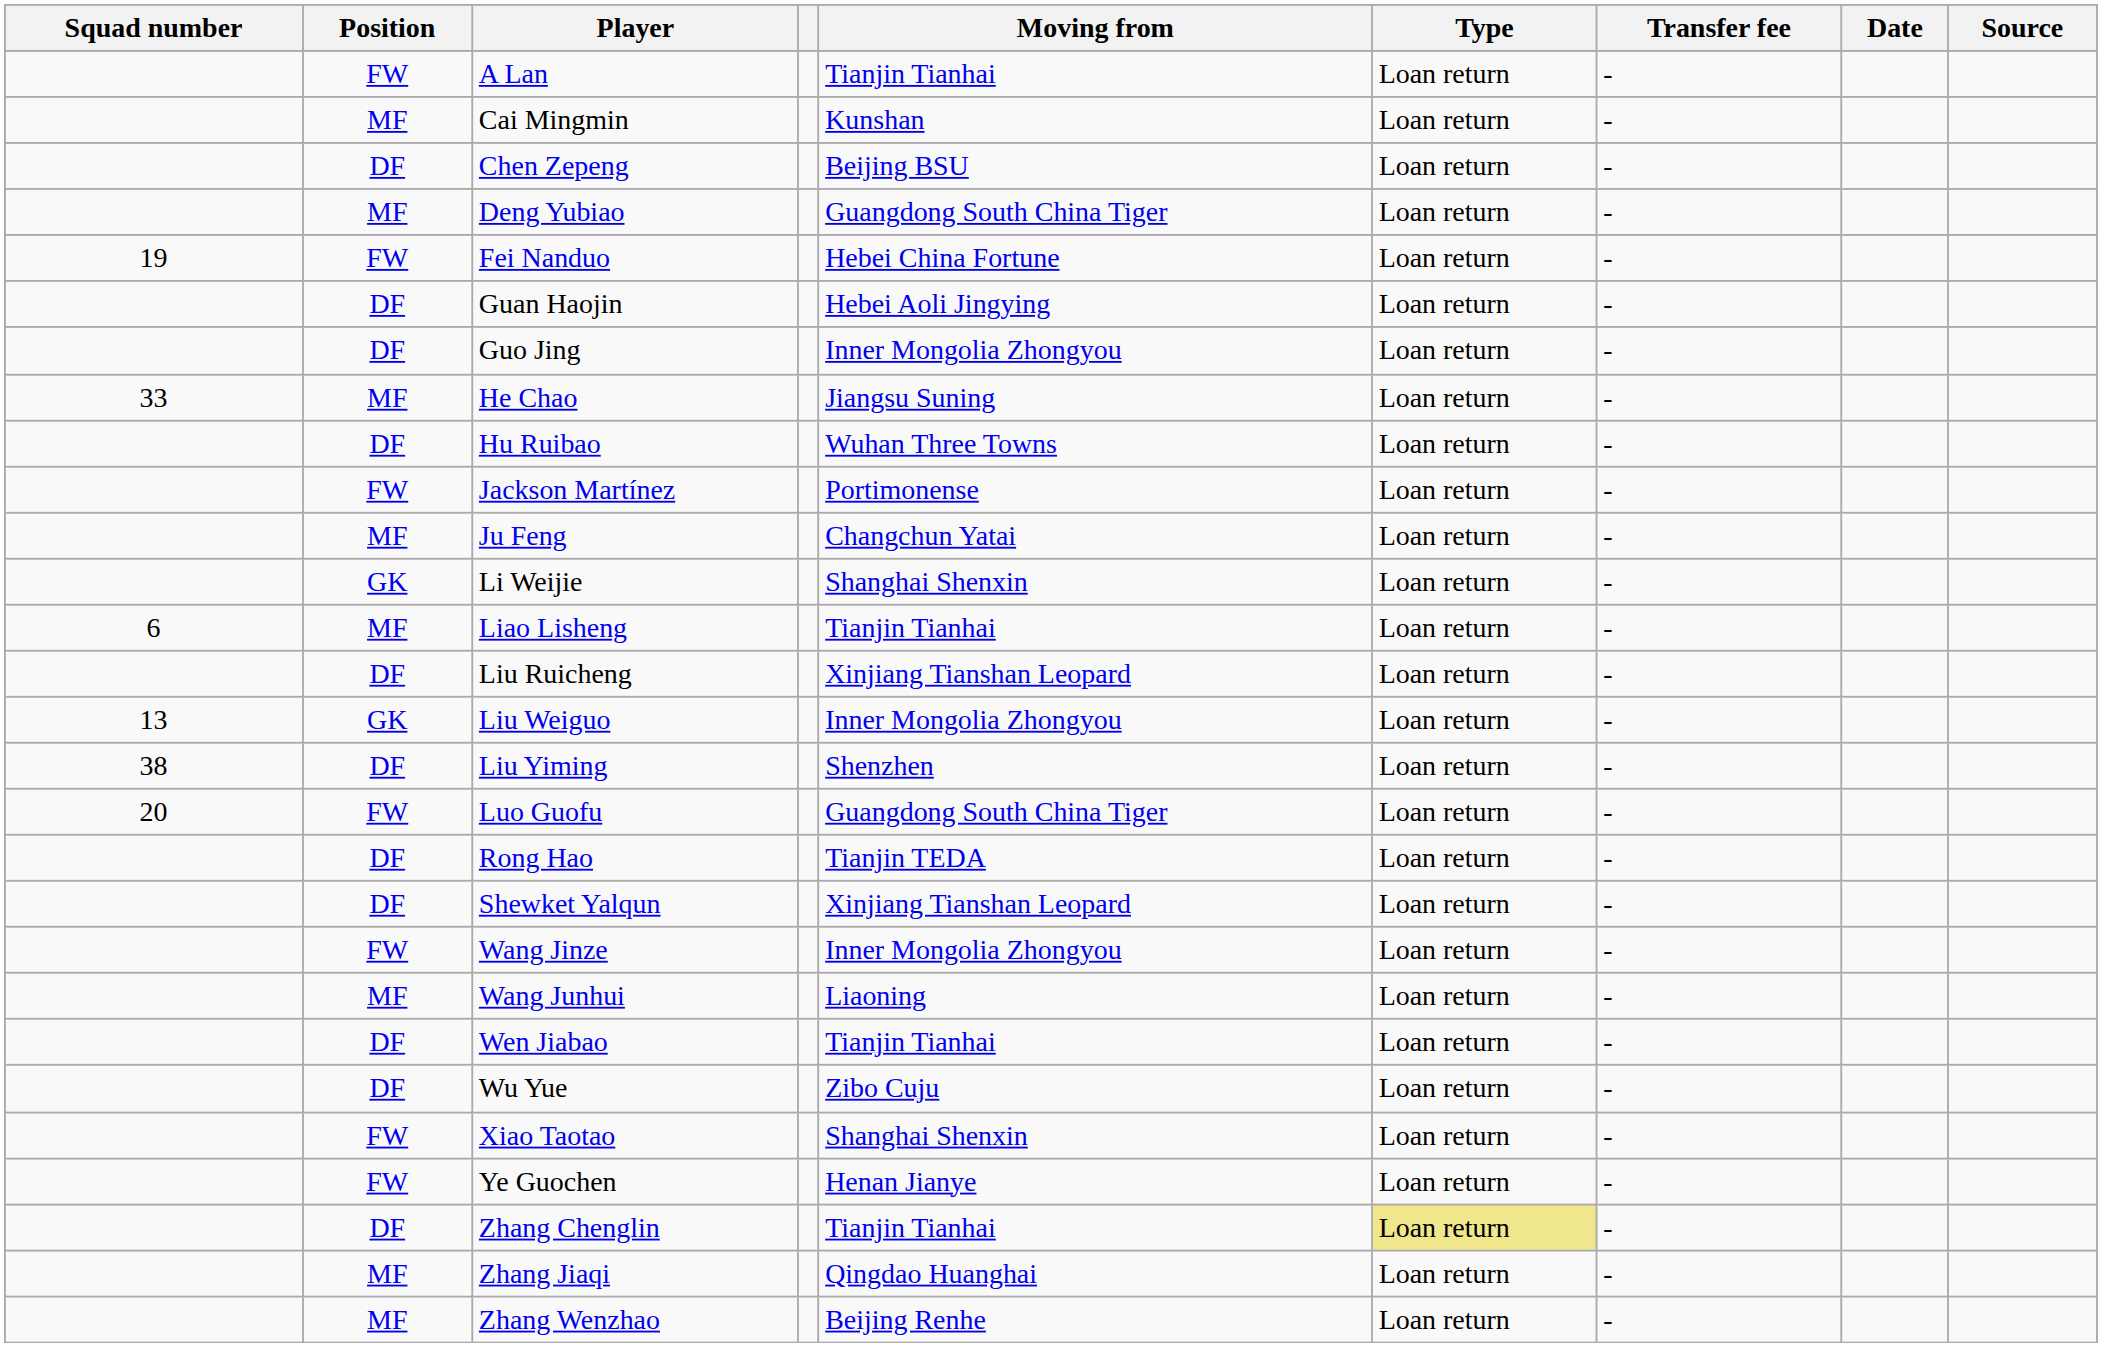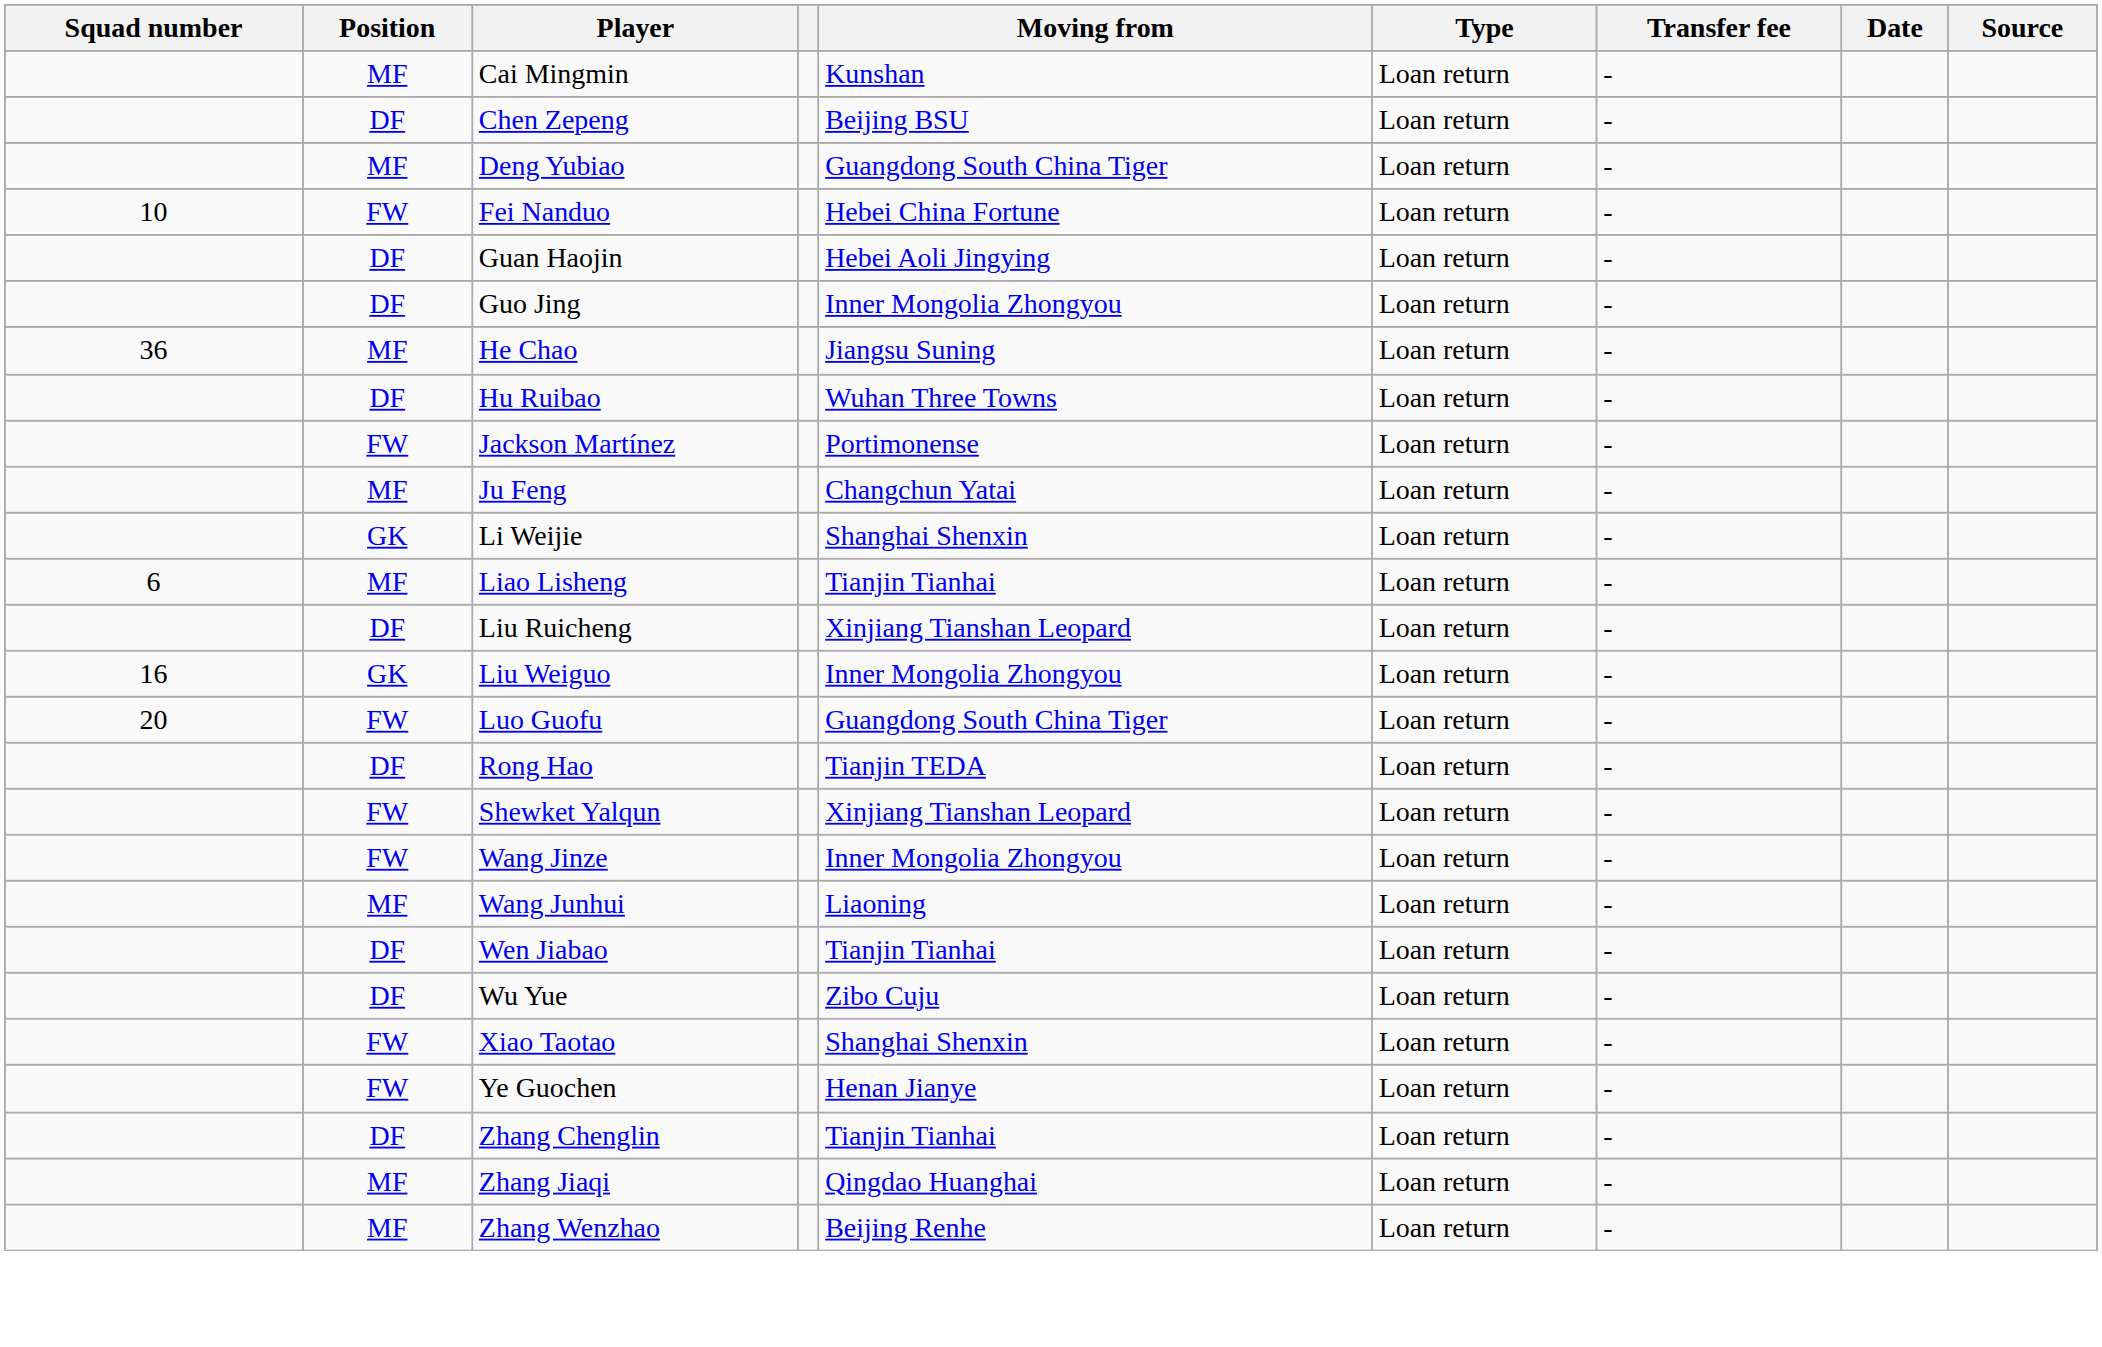- row: FW | A Lan | Tianjin Tianhai | Loan return | -
Fei Nanduo | Squad number: 19 -> 10
He Chao | Squad number: 33 -> 36
Liu Weiguo | Squad number: 13 -> 16
- row: 38 | DF | Liu Yiming | Shenzhen | Loan return | -
Shewket Yalqun | Position: DF -> FW
Zhang Chenglin | Type: khaki background -> no background
